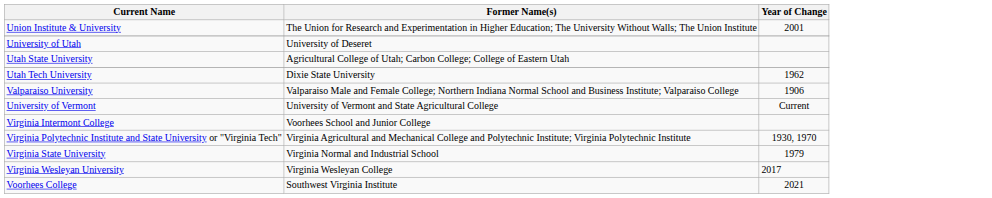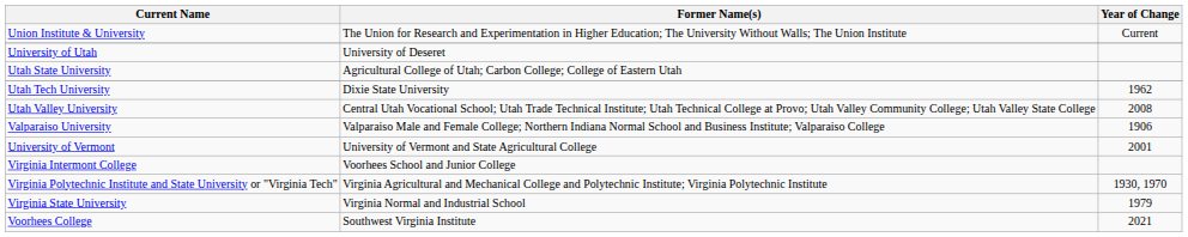Union Institute & University | Year of Change: 2001 -> Current
+ row: Utah Valley University | Central Utah Vocational School; Utah Trade Technical Institute; Utah Technical College at Provo; Utah Valley Community College; Utah Valley State College | 2008
University of Vermont | Year of Change: Current -> 2001
- row: Virginia Wesleyan University | Virginia Wesleyan College | 2017
